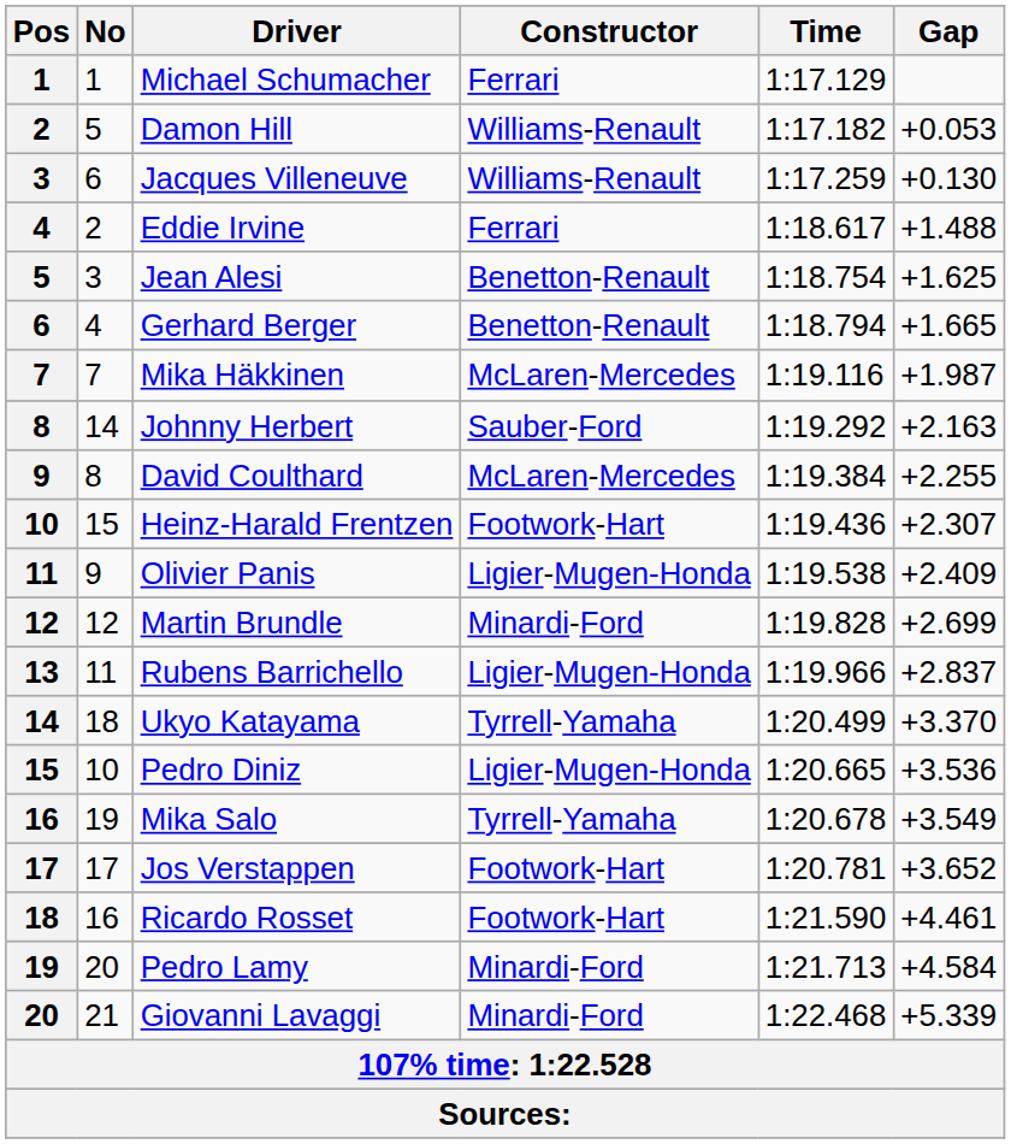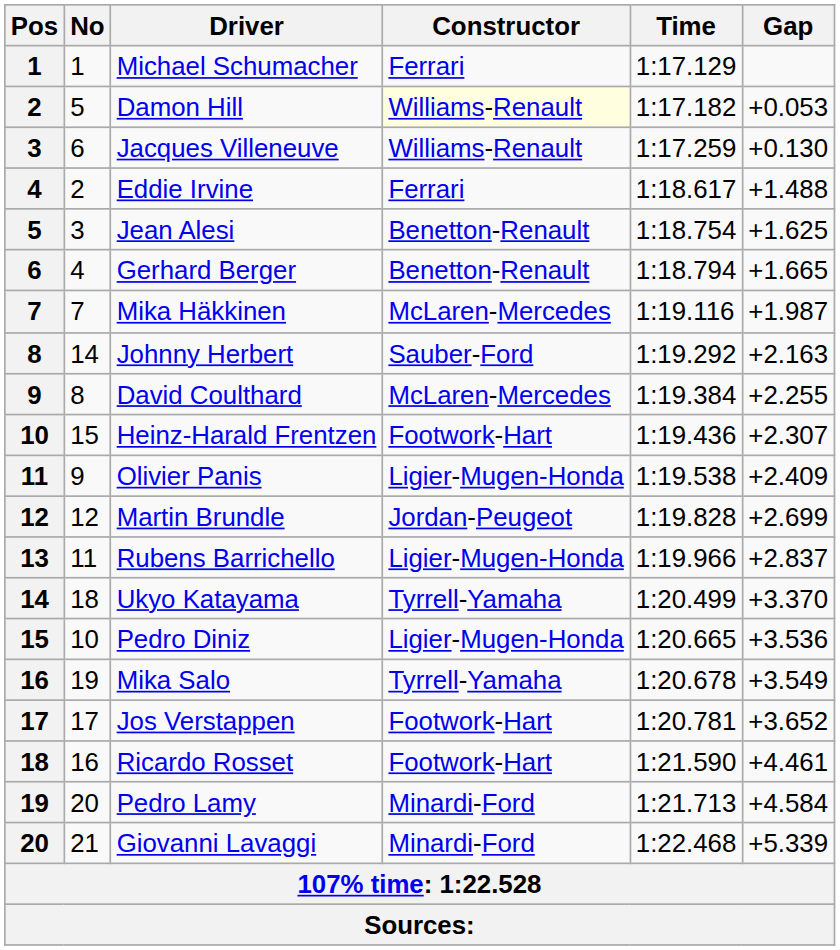Damon Hill | Constructor: no background -> lightyellow background
Martin Brundle | Constructor: Minardi-Ford -> Jordan-Peugeot
